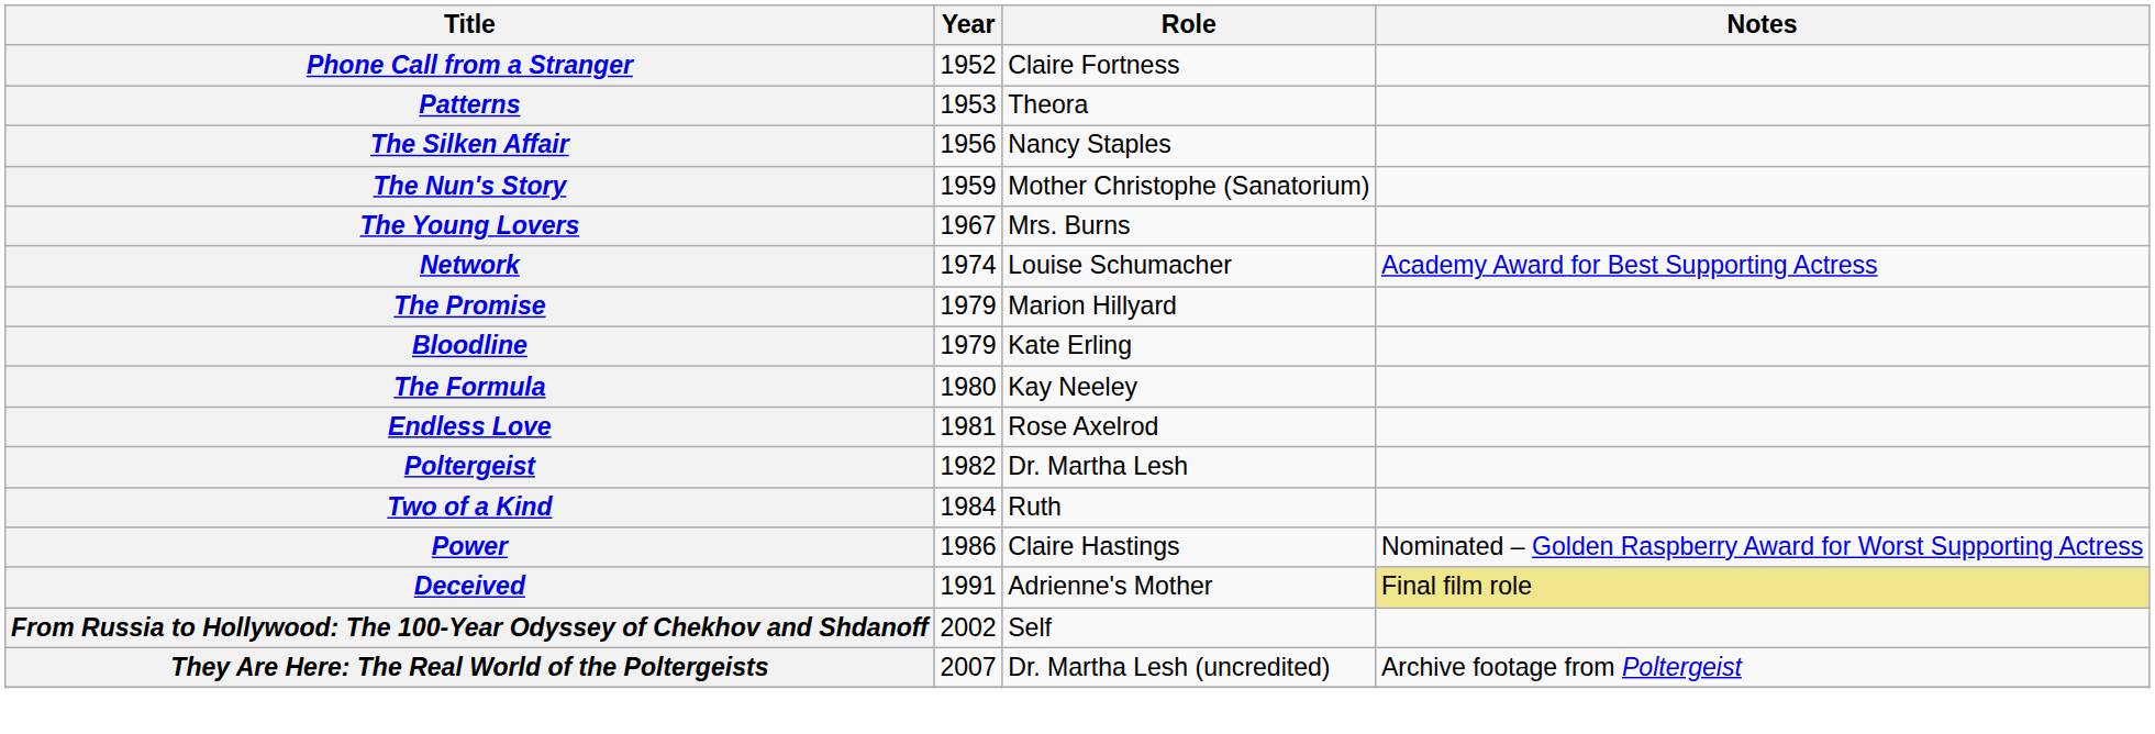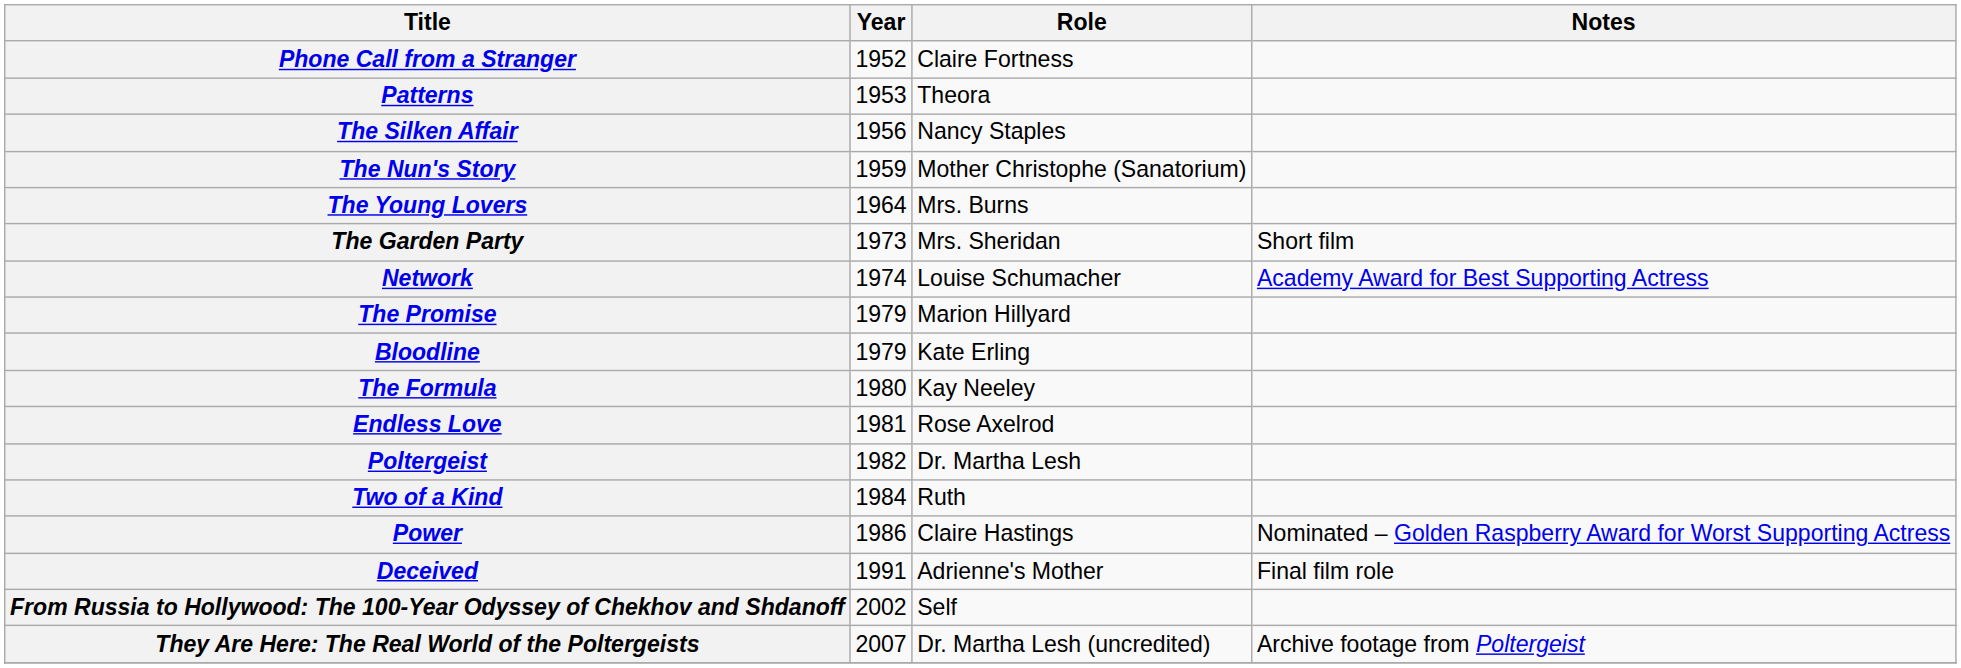The Young Lovers | Year: 1967 -> 1964
+ row: The Garden Party | 1973 | Mrs. Sheridan | Short film
Deceived | Notes: khaki background -> no background
